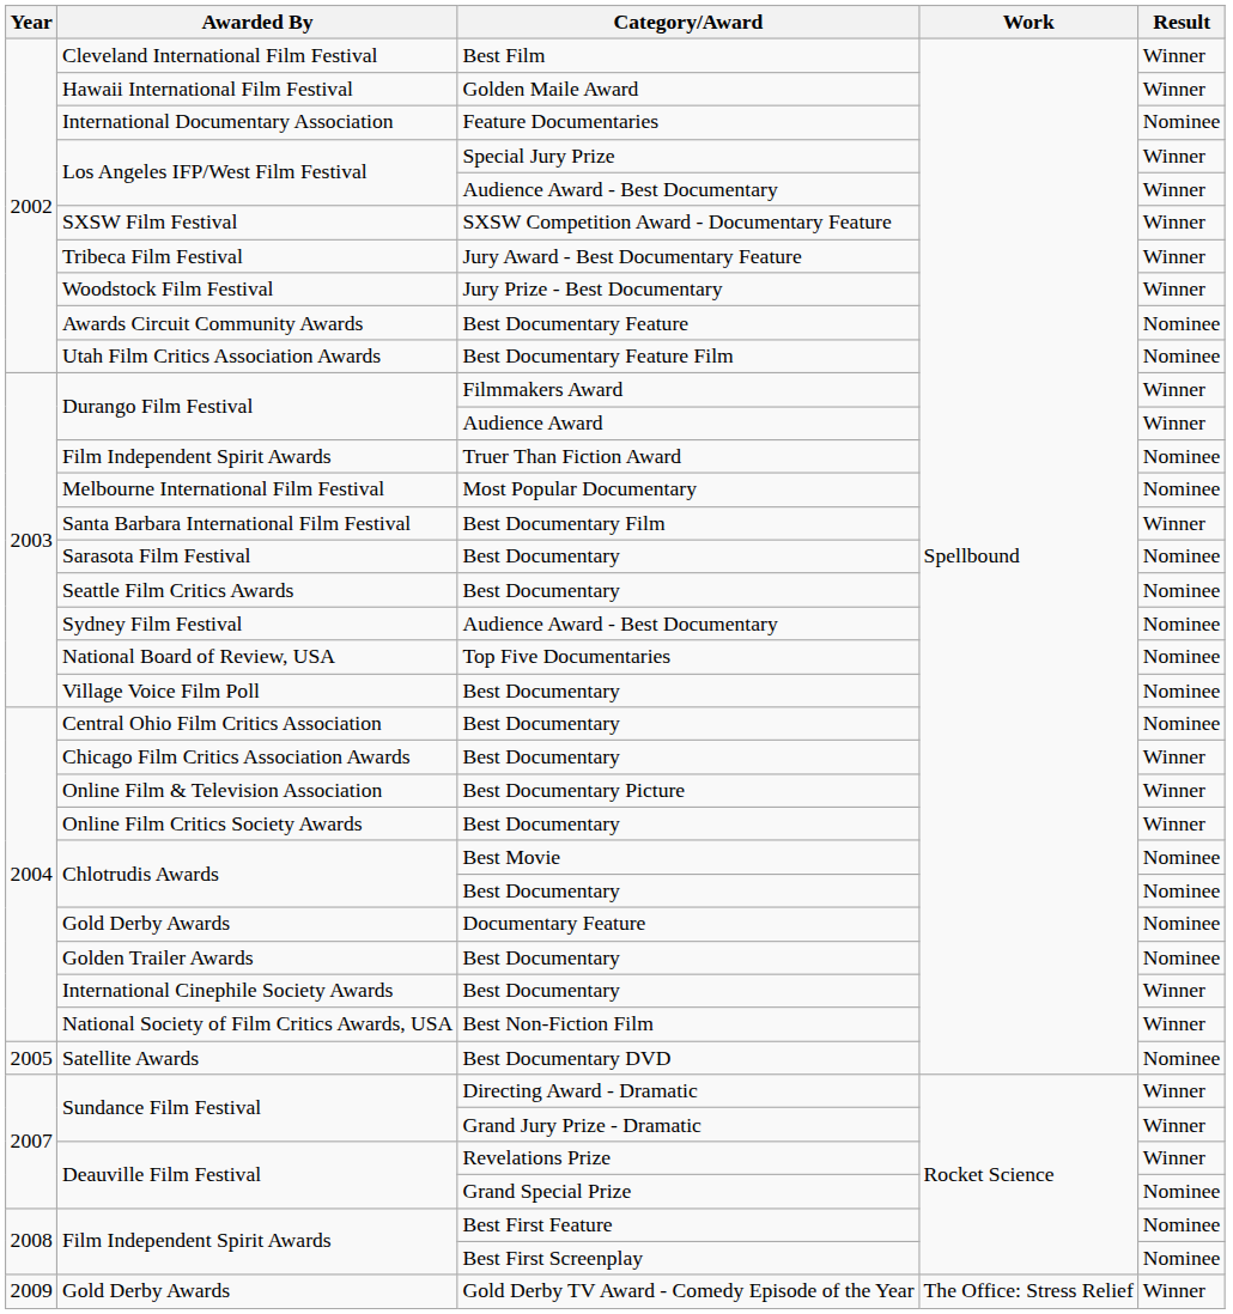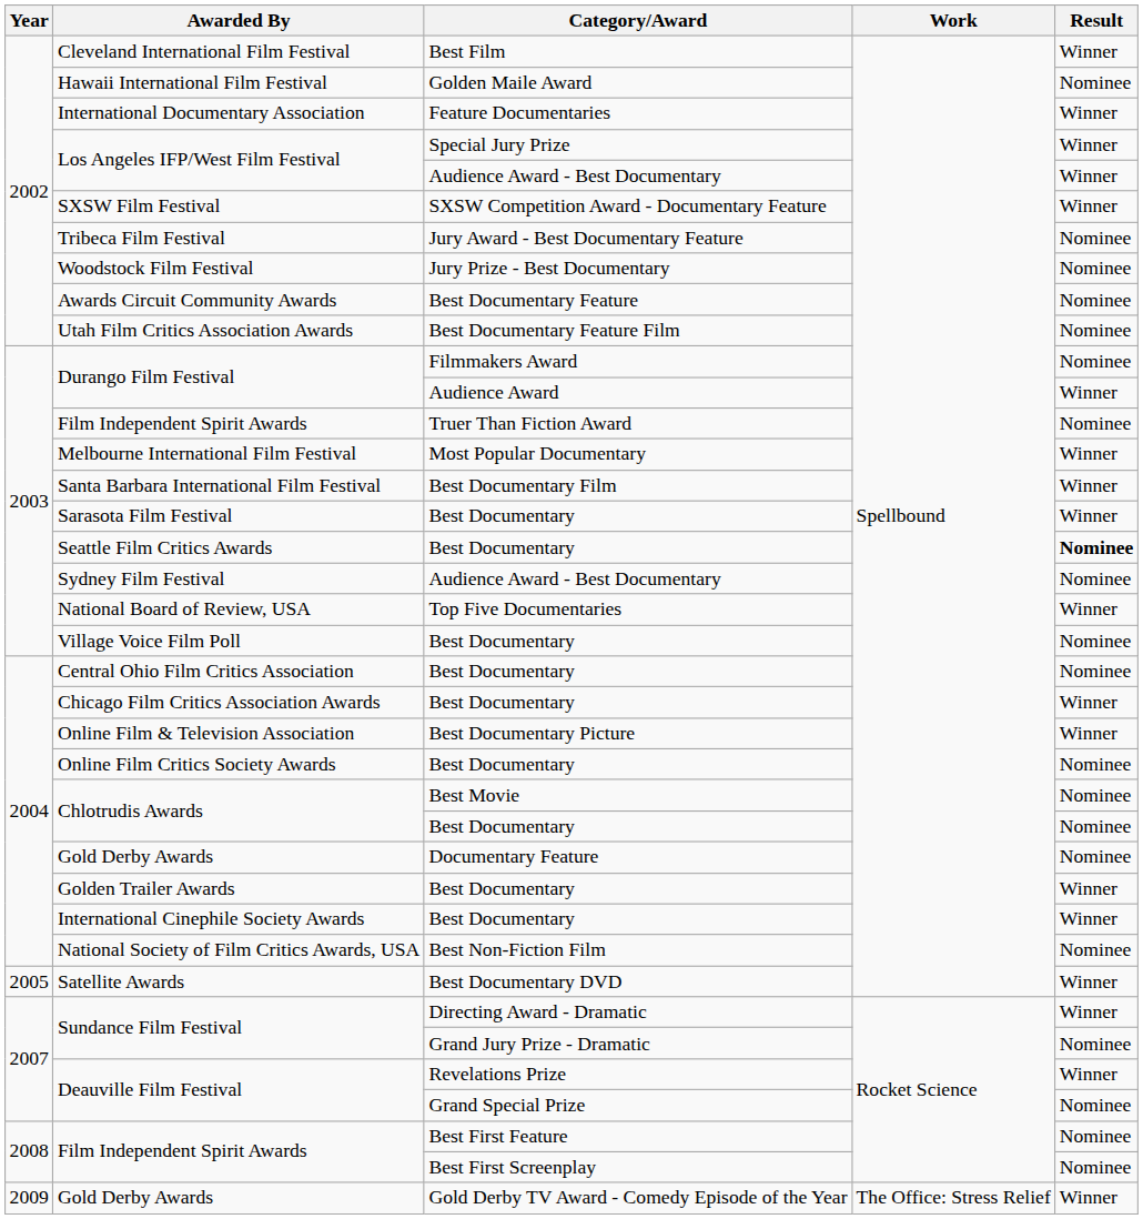Hawaii International Film Festival | Result: Winner -> Nominee
International Documentary Association | Result: Nominee -> Winner
Tribeca Film Festival | Result: Winner -> Nominee
Woodstock Film Festival | Result: Winner -> Nominee
Durango Film Festival / Filmmakers Award | Result: Winner -> Nominee
Melbourne International Film Festival | Result: Nominee -> Winner
Sarasota Film Festival | Result: Nominee -> Winner
Seattle Film Critics Awards | Result: normal -> bold
National Board of Review, USA | Result: Nominee -> Winner
Online Film Critics Society Awards | Result: Winner -> Nominee
Golden Trailer Awards | Result: Nominee -> Winner
National Society of Film Critics Awards, USA | Result: Winner -> Nominee
Satellite Awards | Result: Nominee -> Winner
Sundance Film Festival / Grand Jury Prize - Dramatic | Result: Winner -> Nominee
